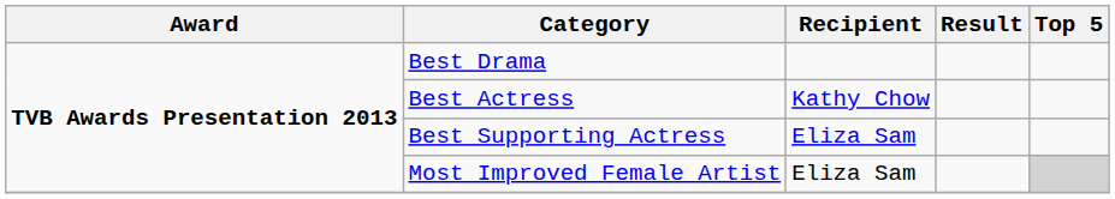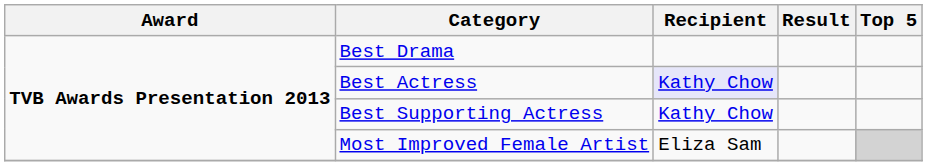Best Actress | Recipient: no background -> lavender background
Best Supporting Actress | Recipient: Eliza Sam -> Kathy Chow
